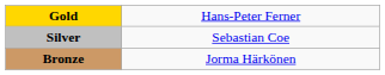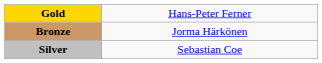rows swapped: Silver <-> Bronze
